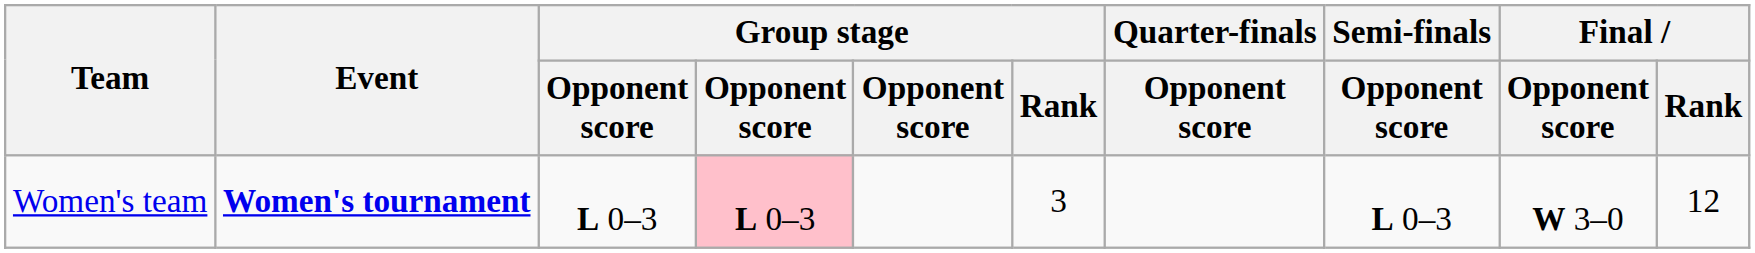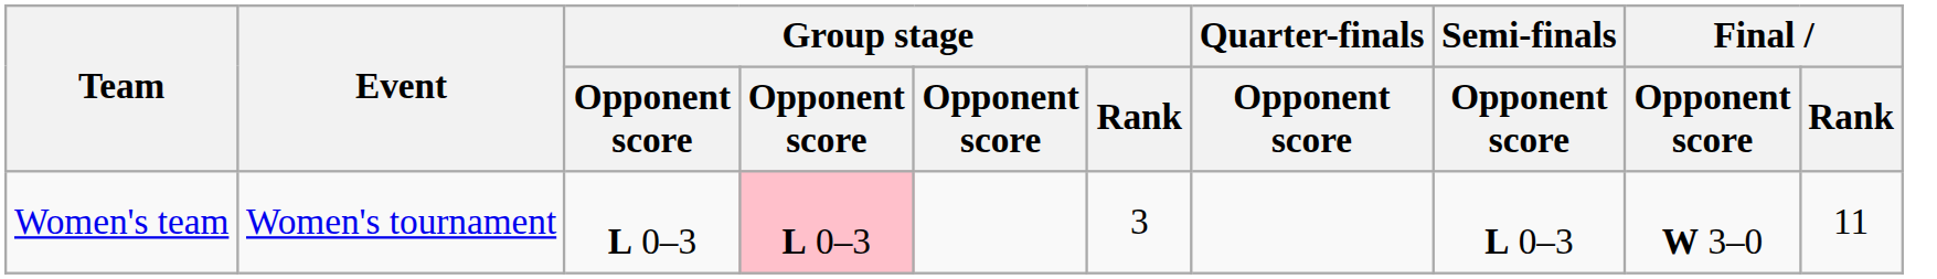Women's team | Event: bold -> normal
Women's team | Final / Rank: 12 -> 11
